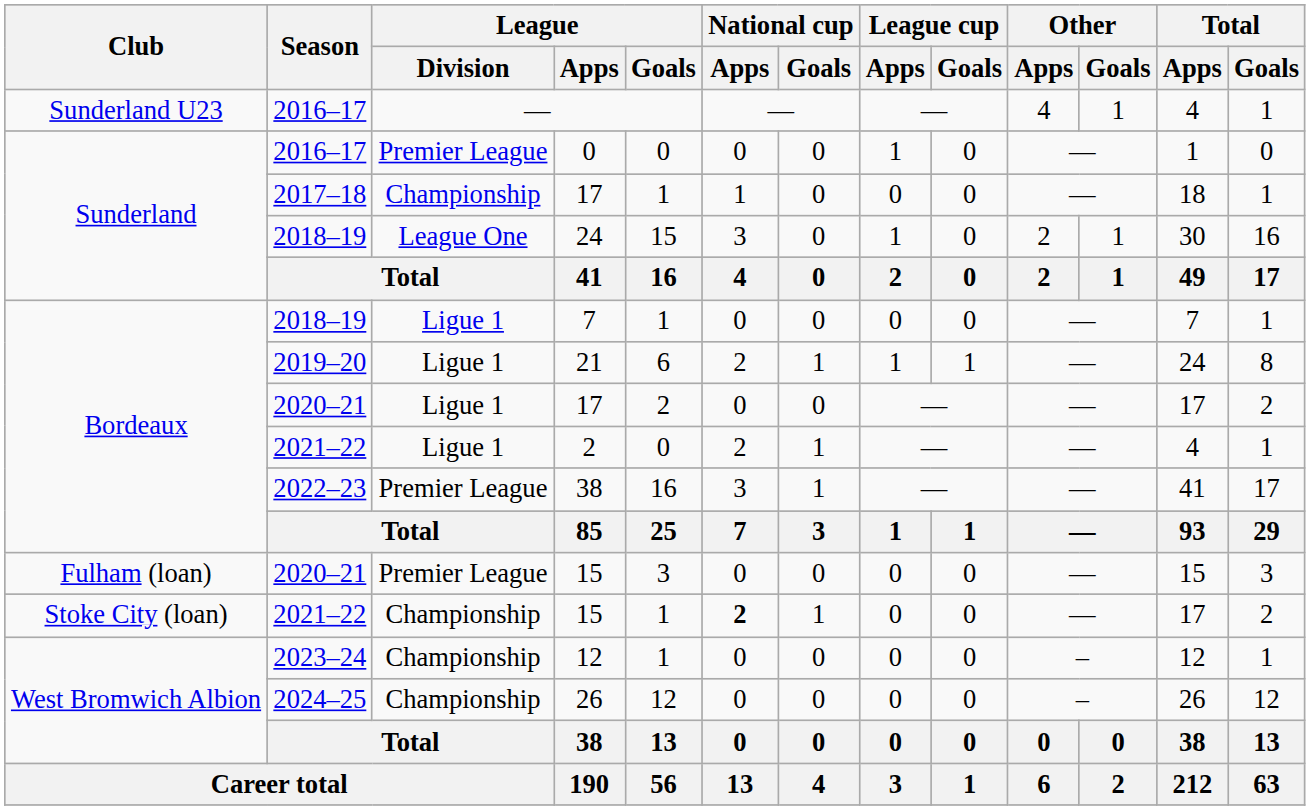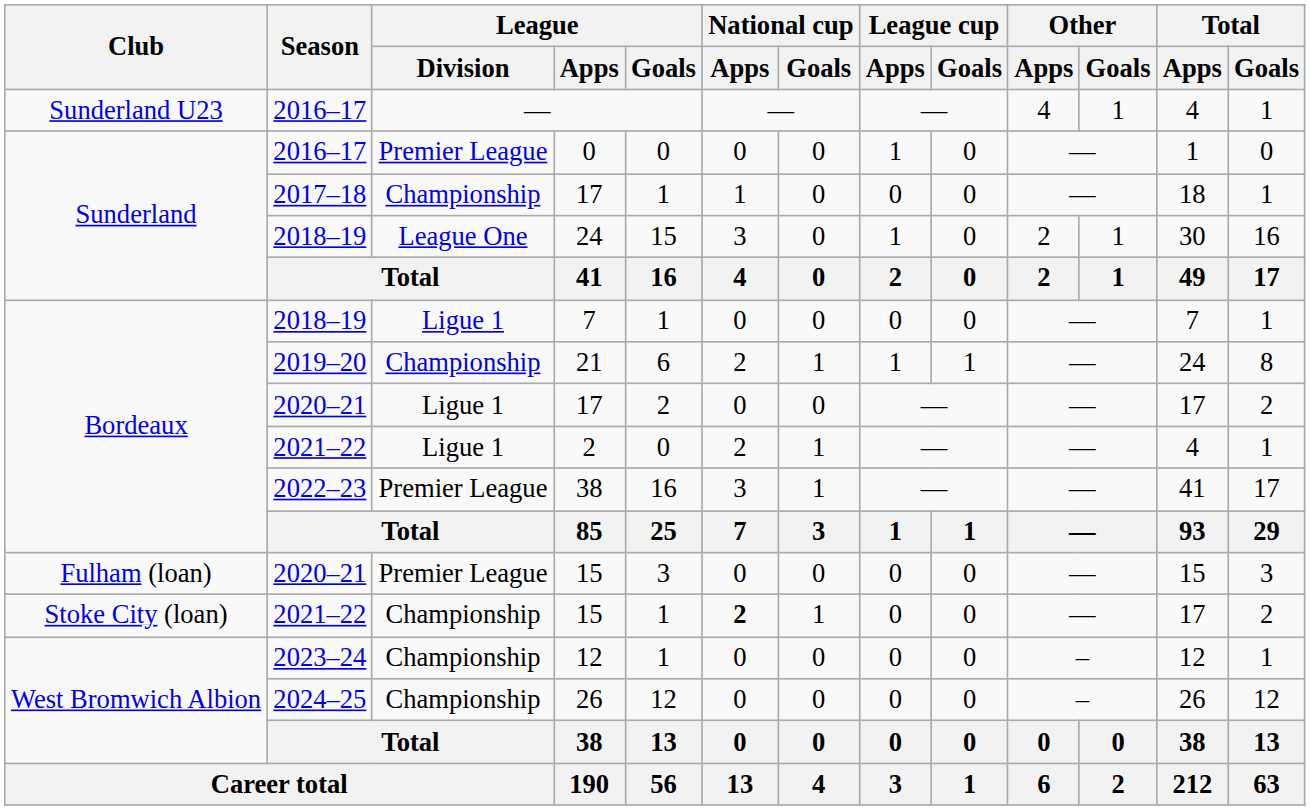21 | League / Division: Ligue 1 -> Championship
